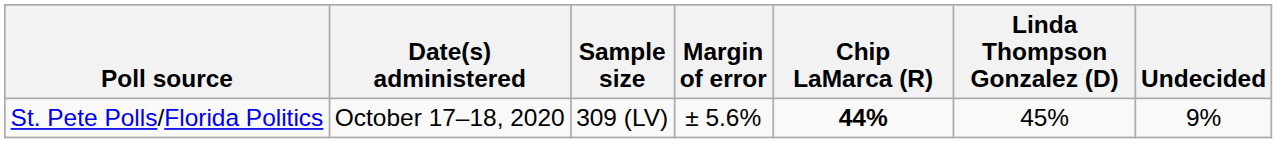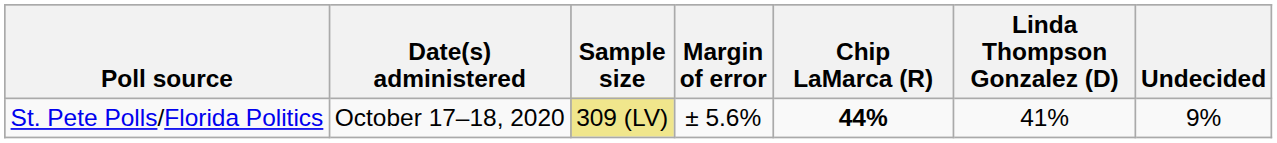St. Pete Polls/Florida Politics | Sample size: no background -> khaki background
St. Pete Polls/Florida Politics | Linda Thompson Gonzalez (D): 45% -> 41%
